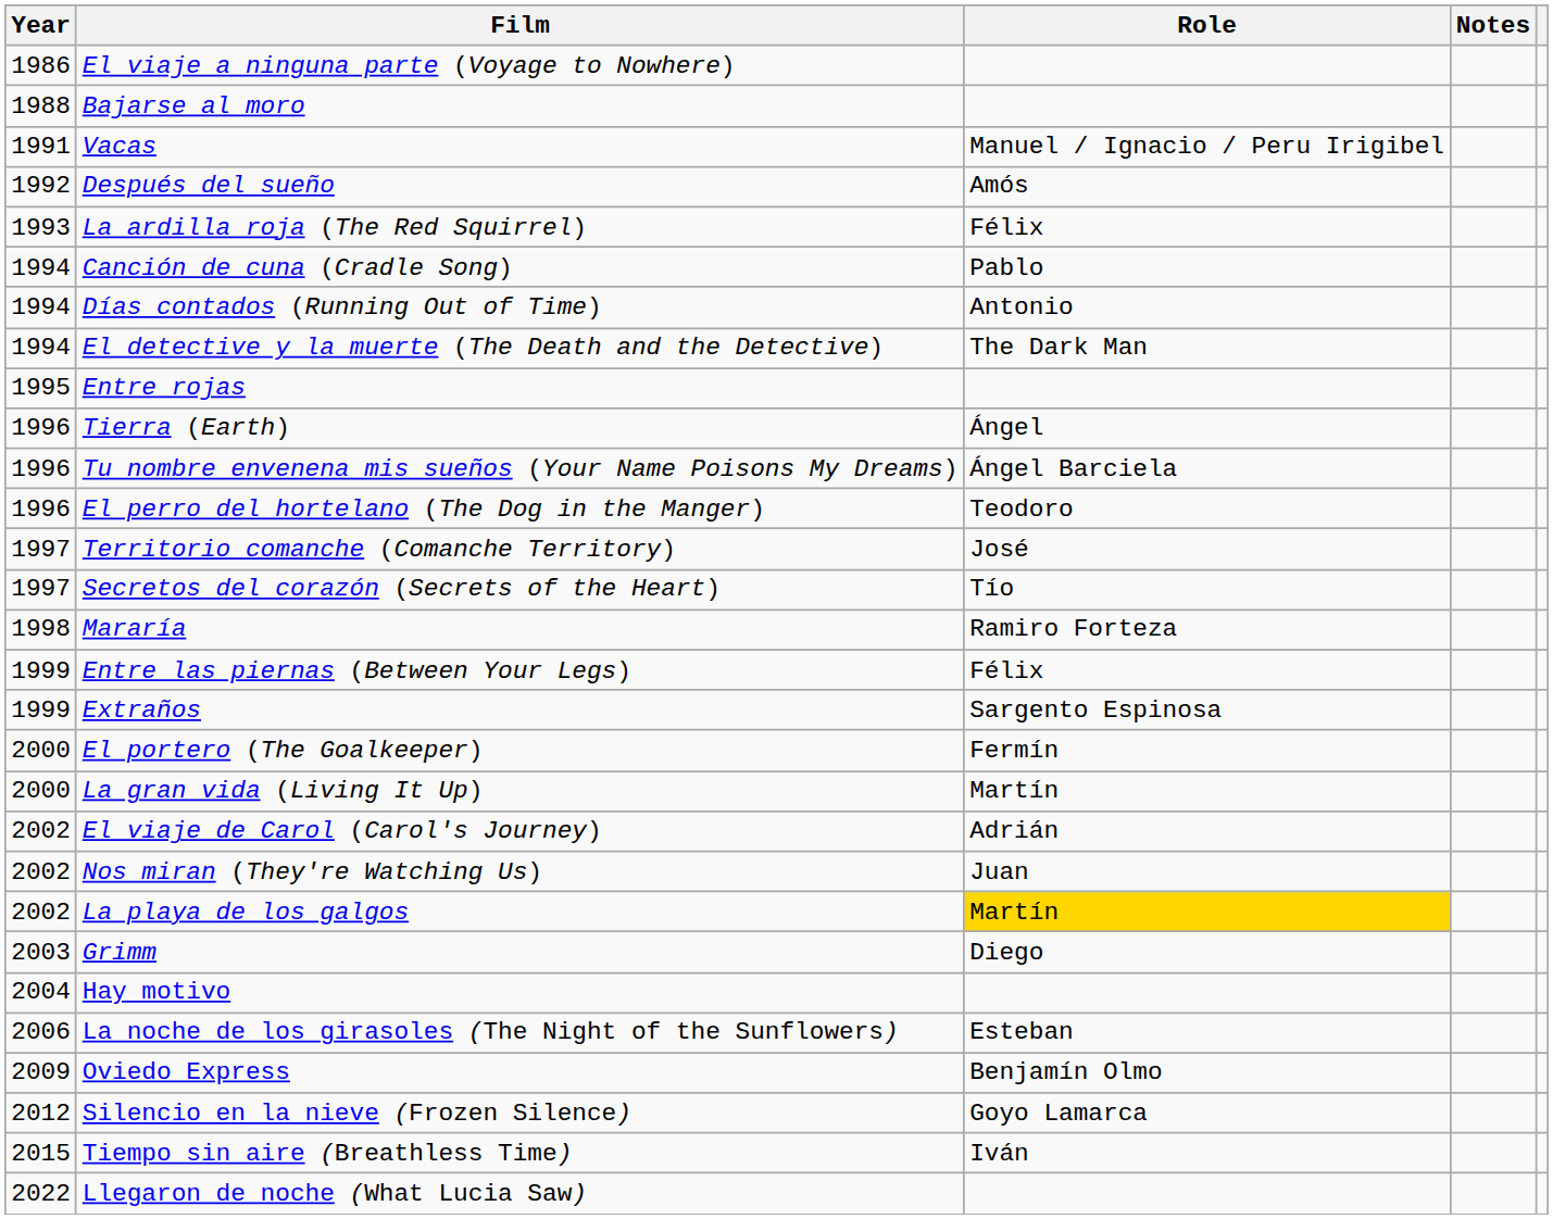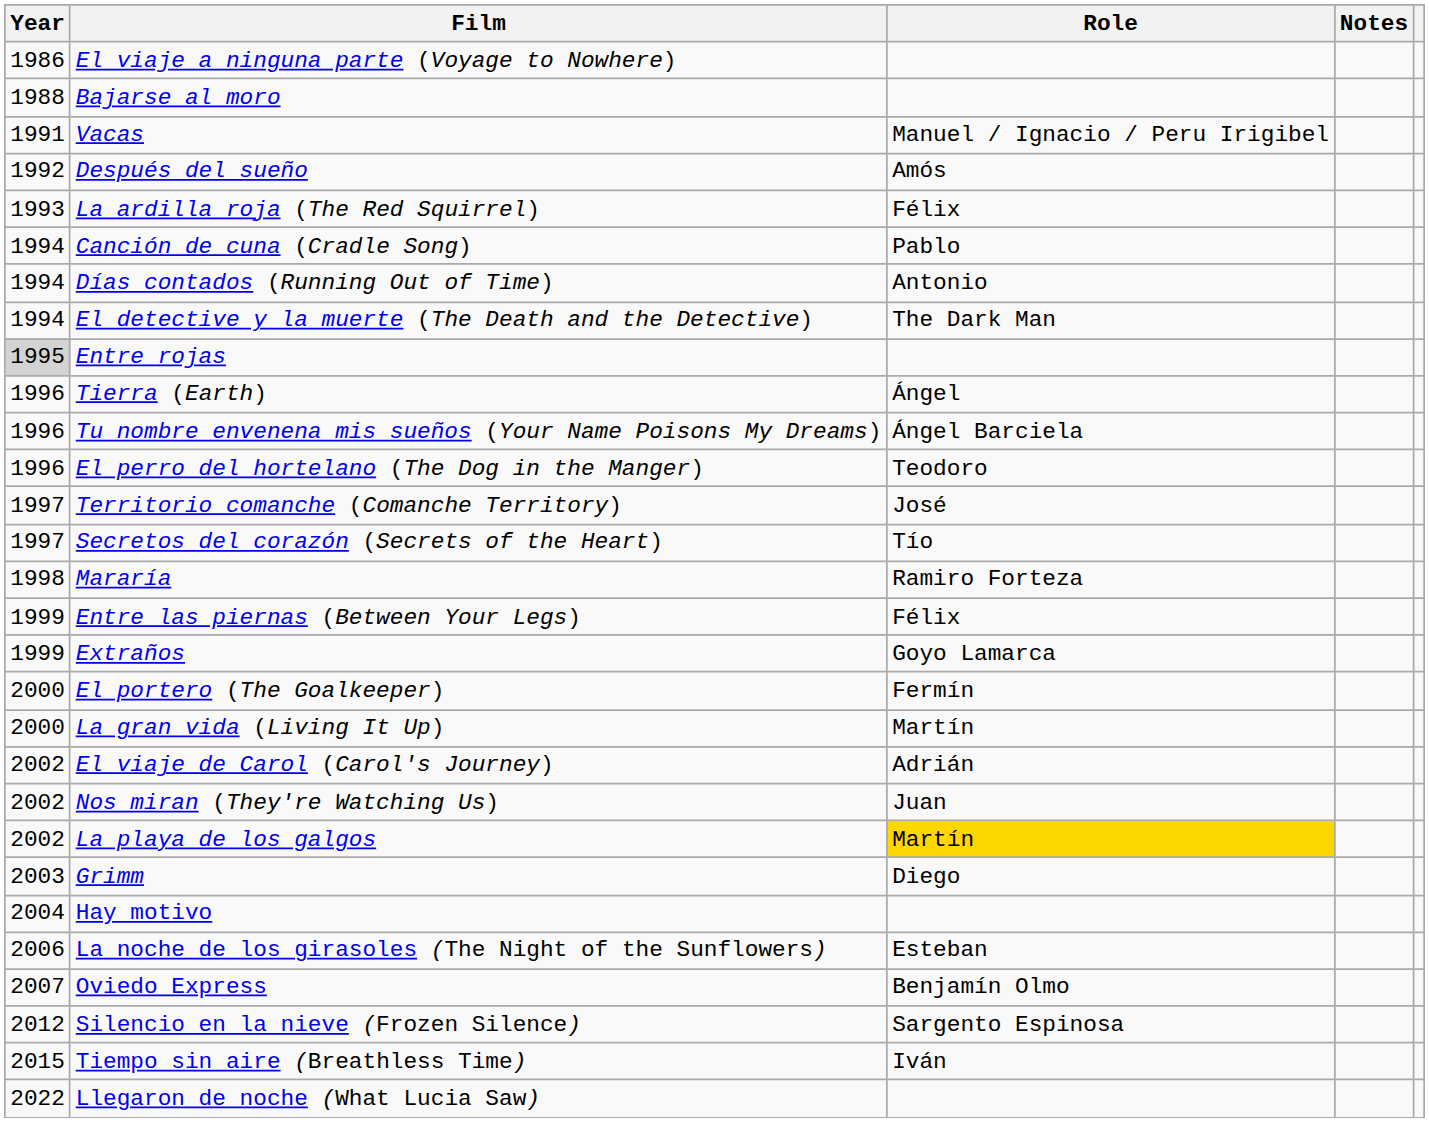Entre rojas | Year: no background -> lightgrey background
Extraños | Role: Sargento Espinosa -> Goyo Lamarca
Oviedo Express | Year: 2009 -> 2007
Silencio en la nieve (Frozen Silence) | Role: Goyo Lamarca -> Sargento Espinosa
